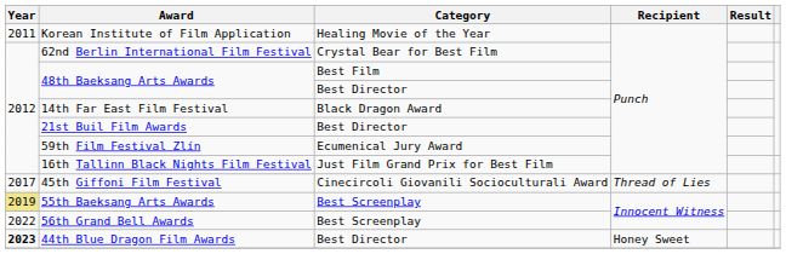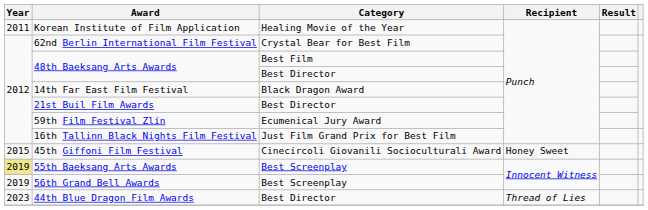45th Giffoni Film Festival | Year: 2017 -> 2015
45th Giffoni Film Festival | Recipient: Thread of Lies -> Honey Sweet
56th Grand Bell Awards | Year: 2022 -> 2019
44th Blue Dragon Film Awards | Year: bold -> normal
44th Blue Dragon Film Awards | Recipient: Honey Sweet -> Thread of Lies
